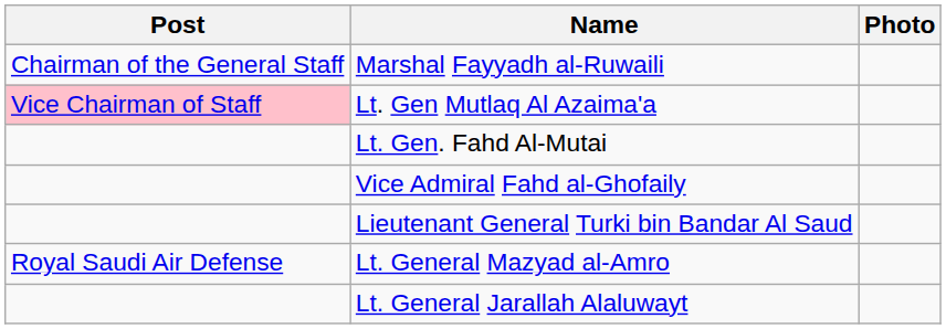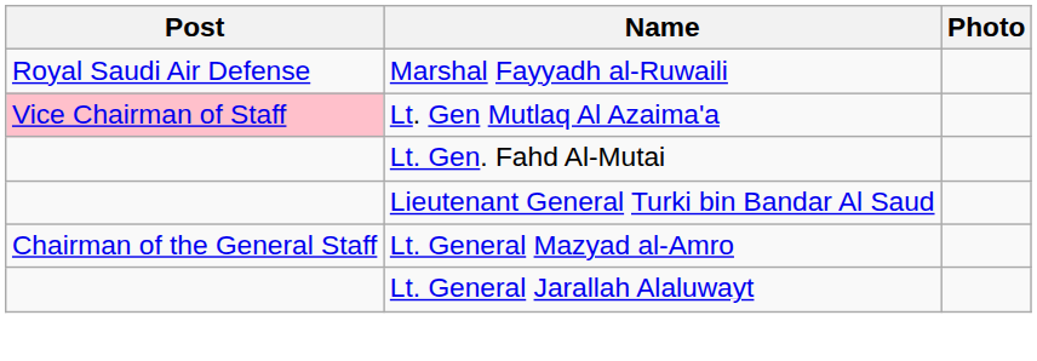Marshal Fayyadh al-Ruwaili | Post: Chairman of the General Staff -> Royal Saudi Air Defense
- row: Vice Admiral Fahd al-Ghofaily
Lt. General Mazyad al-Amro | Post: Royal Saudi Air Defense -> Chairman of the General Staff
